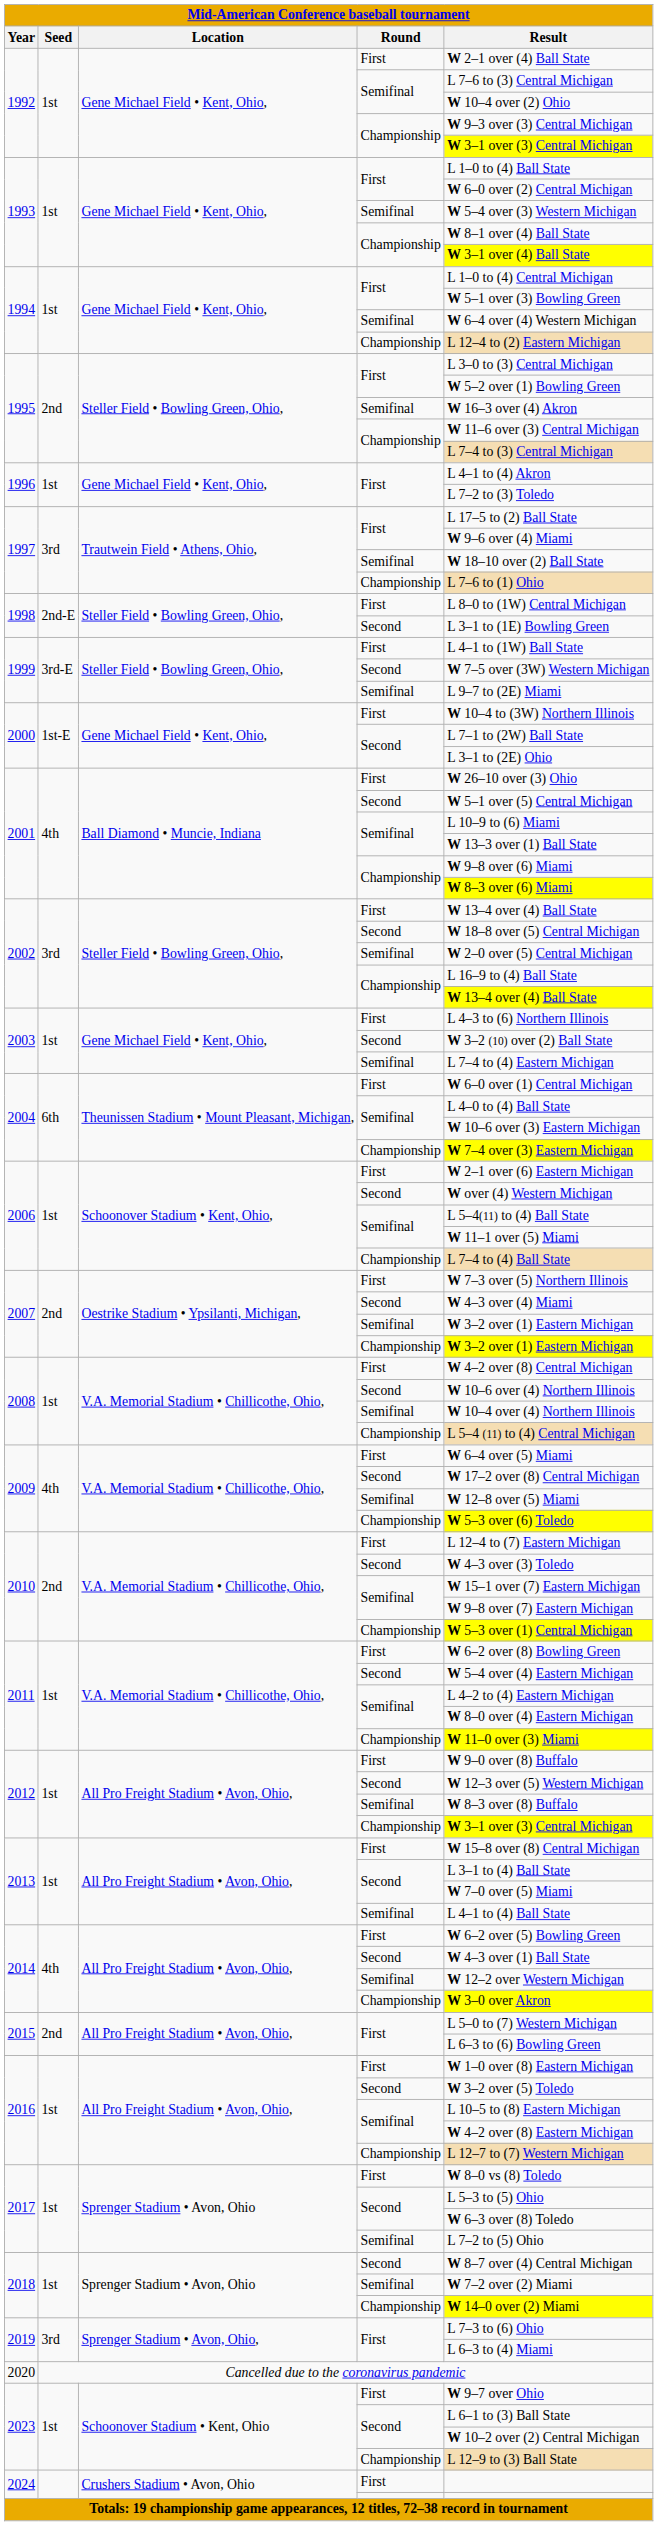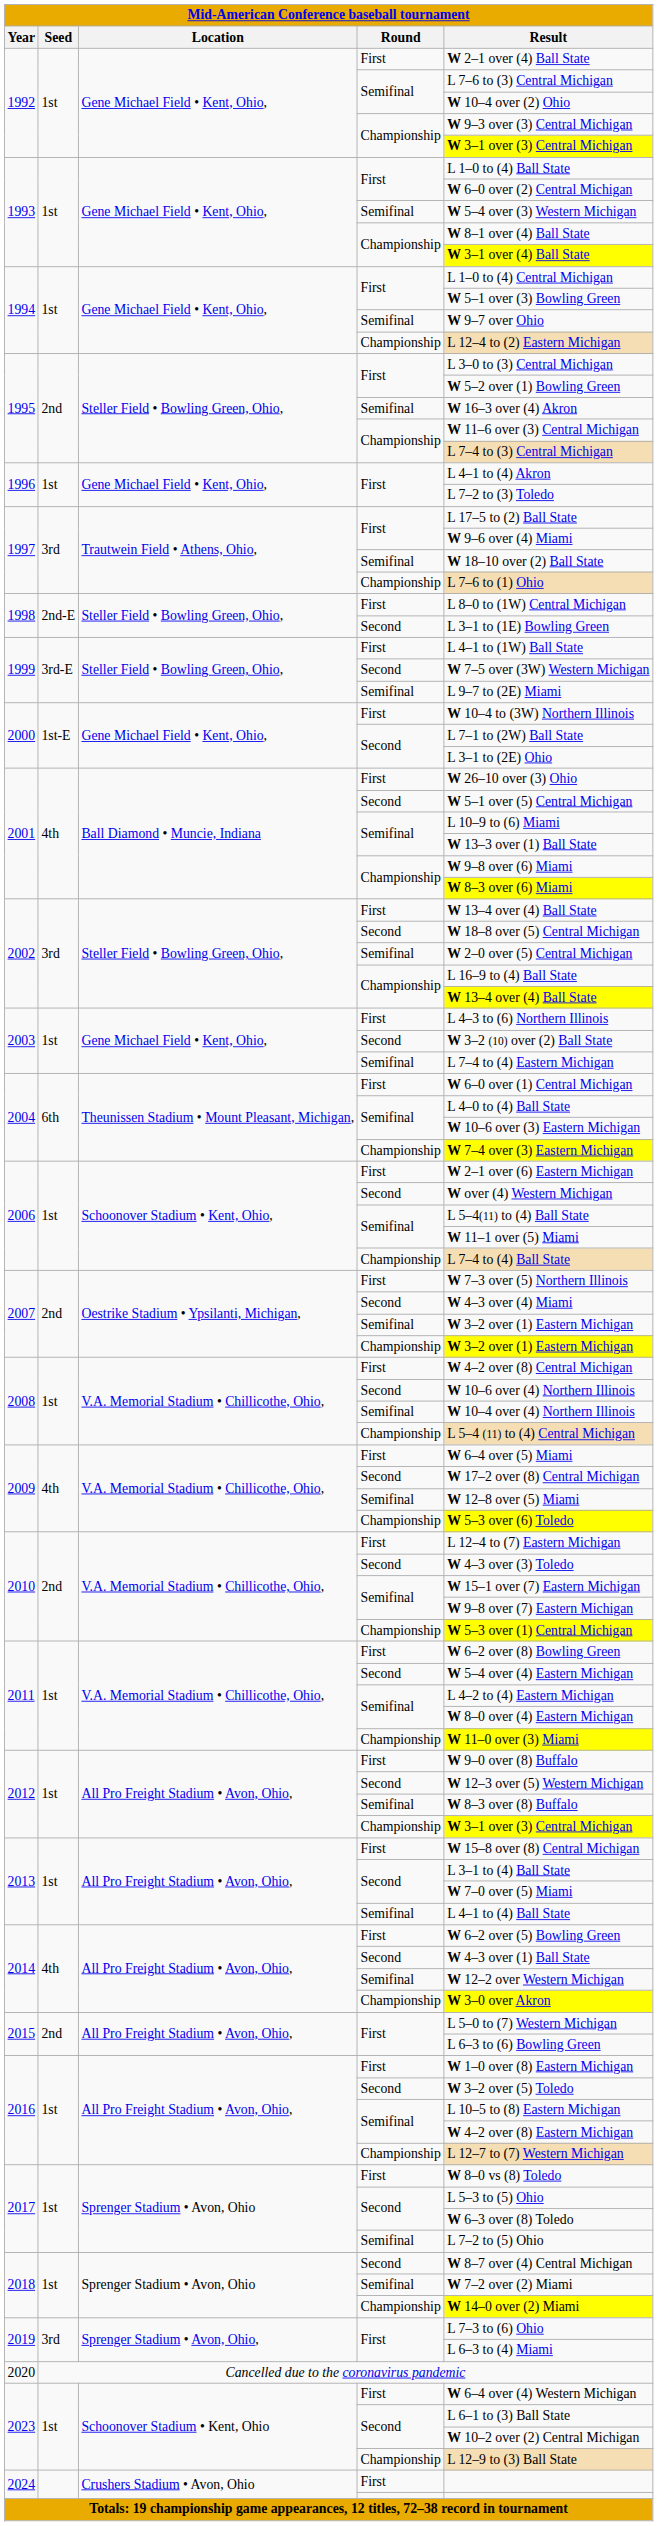1994 / Semifinal | Result: W 6–4 over (4) Western Michigan -> W 9–7 over Ohio
2023 / First | Result: W 9–7 over Ohio -> W 6–4 over (4) Western Michigan
